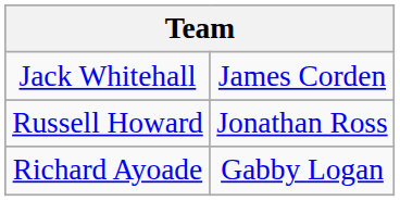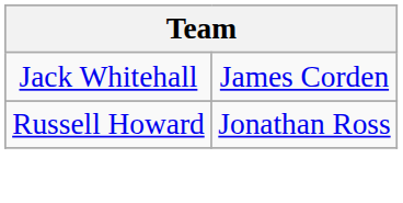- row: Richard Ayoade | Gabby Logan
